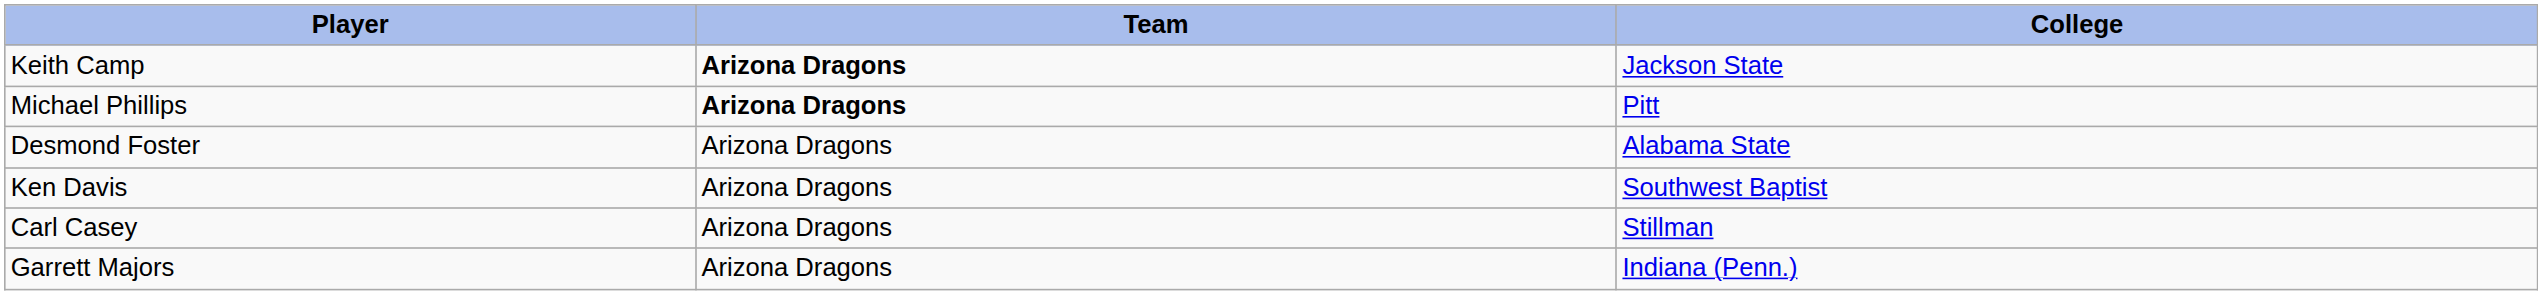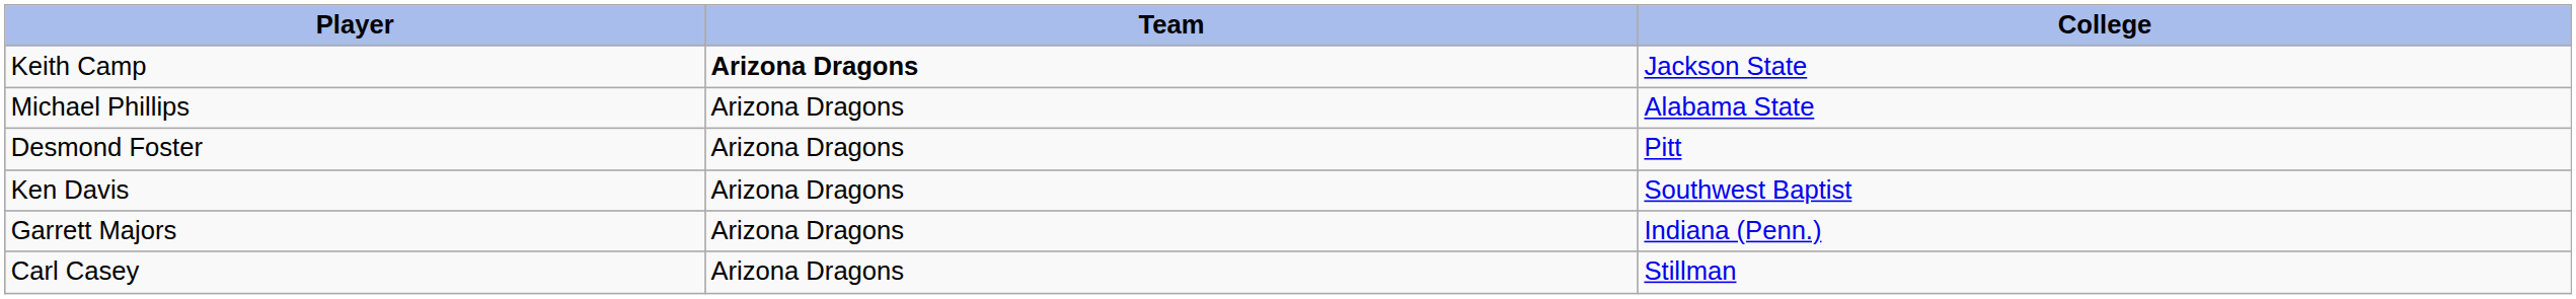Michael Phillips | Team: bold -> normal
Michael Phillips | College: Pitt -> Alabama State
Desmond Foster | College: Alabama State -> Pitt
rows swapped: Carl Casey <-> Garrett Majors
